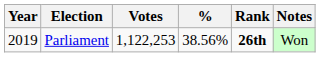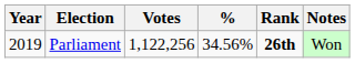Parliament | Votes: 1,122,253 -> 1,122,256
Parliament | %: 38.56% -> 34.56%
